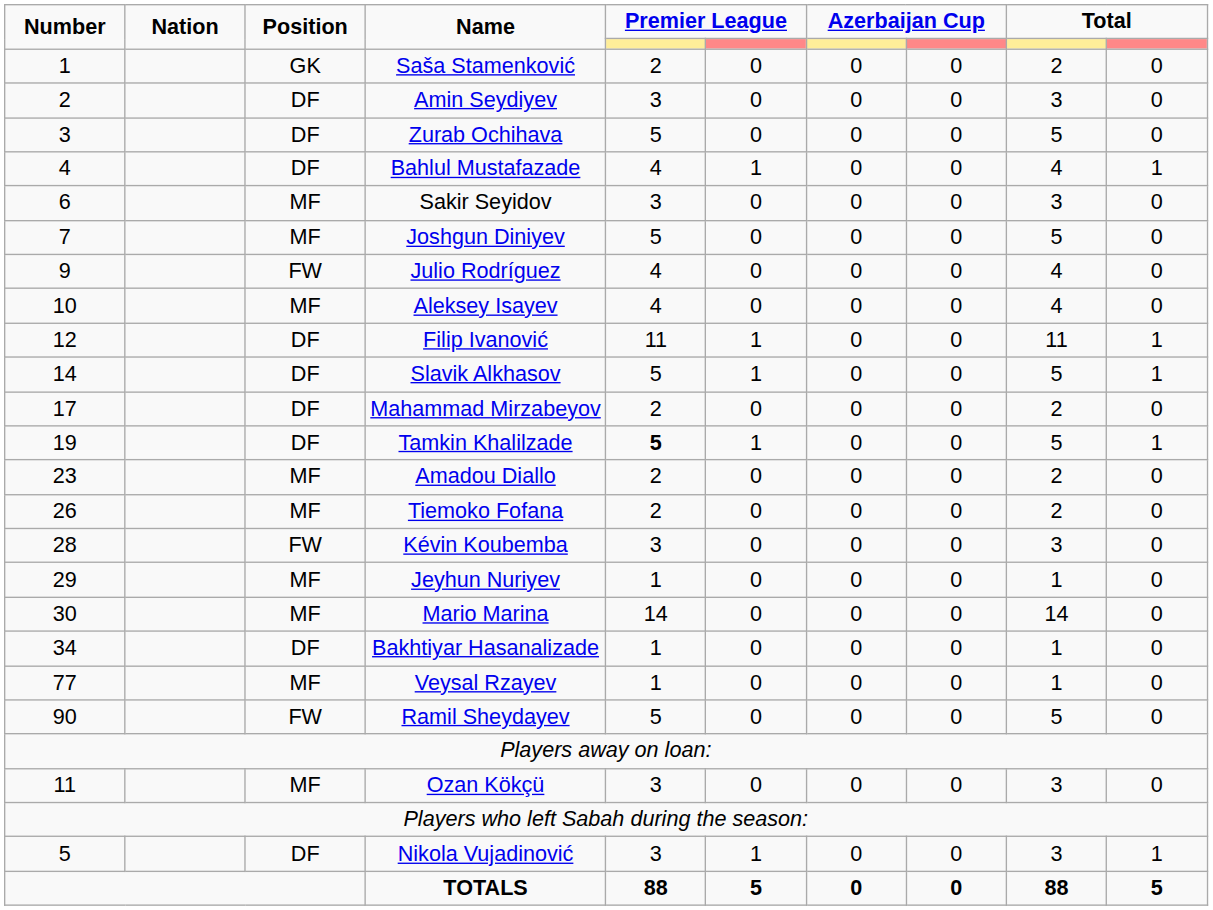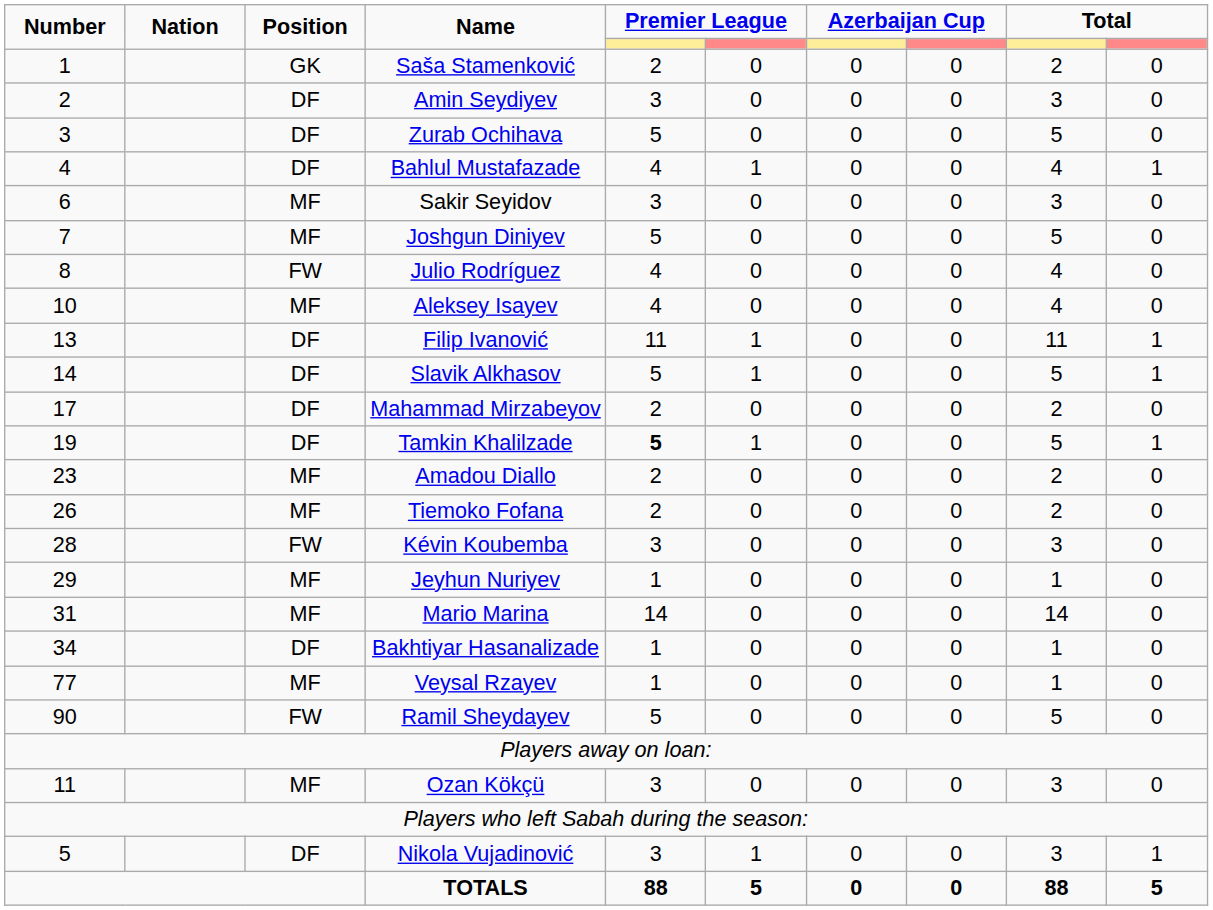Julio Rodríguez | Number: 9 -> 8
Filip Ivanović | Number: 12 -> 13
Mario Marina | Number: 30 -> 31
